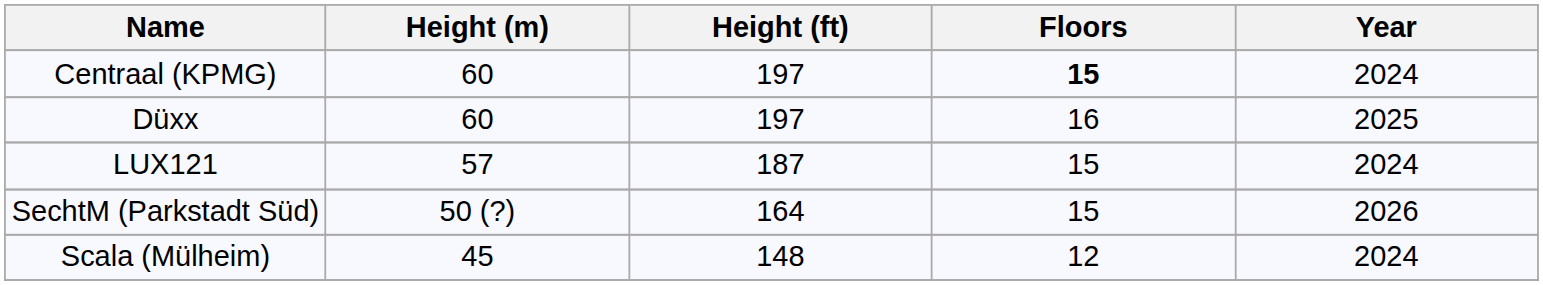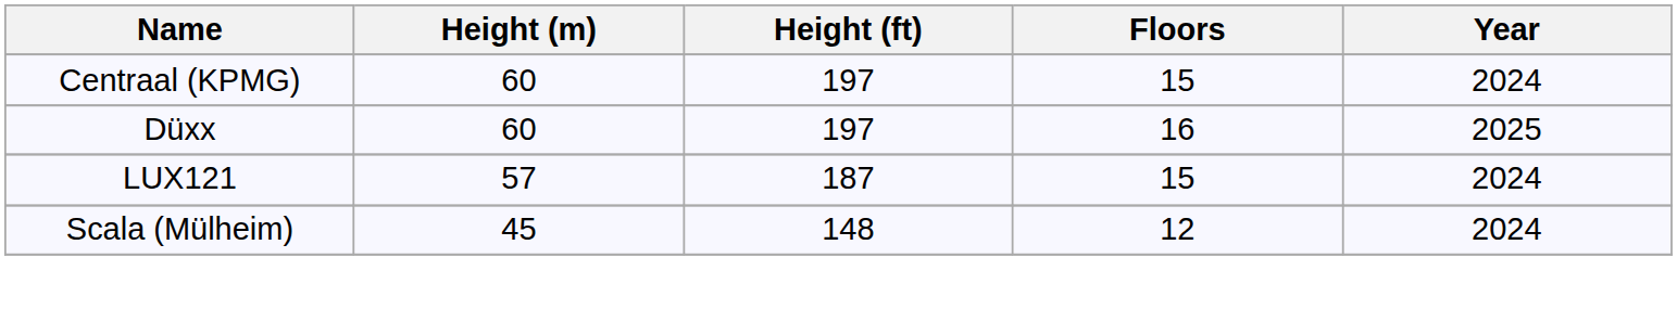Centraal (KPMG) | Floors: bold -> normal
- row: SechtM (Parkstadt Süd) | 50 (?) | 164 | 15 | 2026
